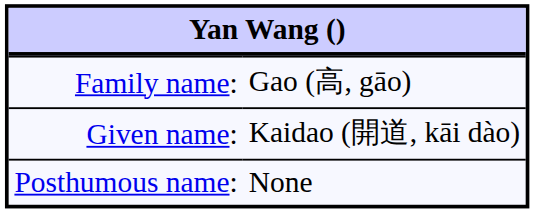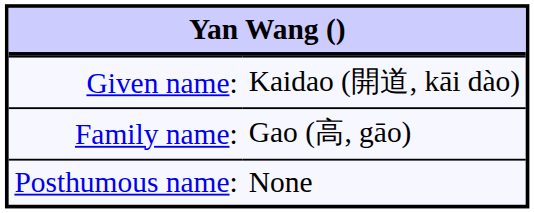rows swapped: Family name: <-> Given name:
